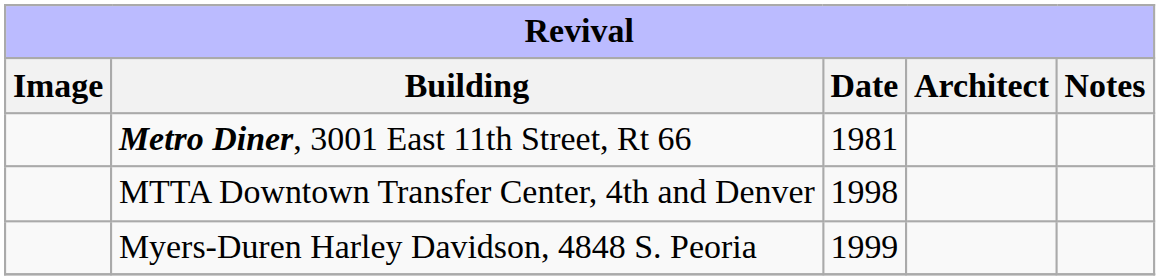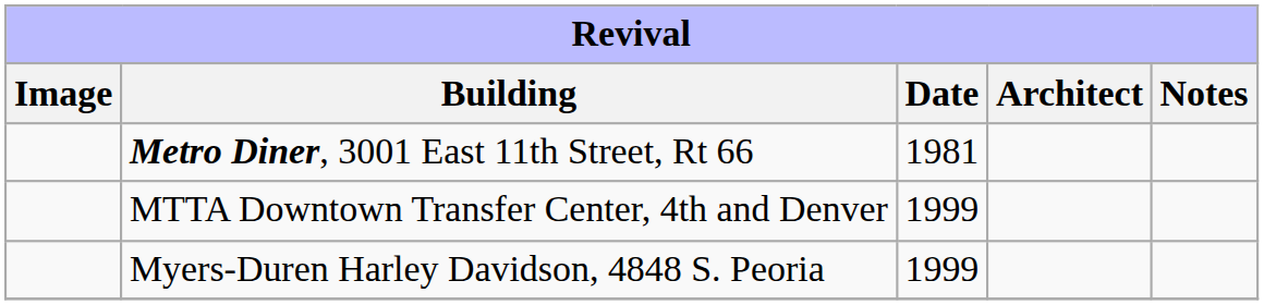MTTA Downtown Transfer Center, 4th and Denver | Date: 1998 -> 1999
